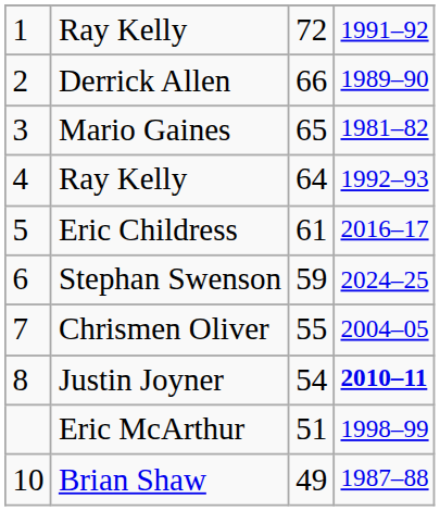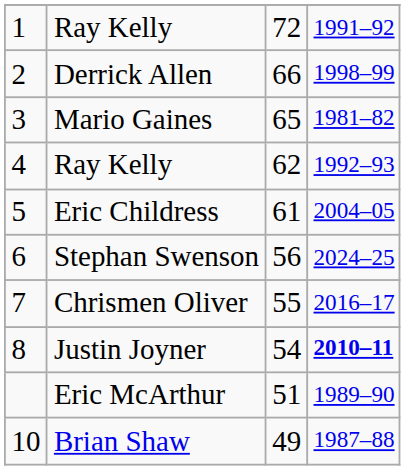Derrick Allen | column 4: 1989–90 -> 1998–99
4 / Ray Kelly | column 3: 64 -> 62
Eric Childress | column 4: 2016–17 -> 2004–05
Stephan Swenson | column 3: 59 -> 56
Chrismen Oliver | column 4: 2004–05 -> 2016–17
Eric McArthur | column 4: 1998–99 -> 1989–90
